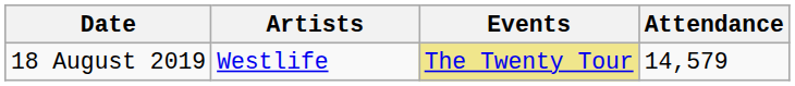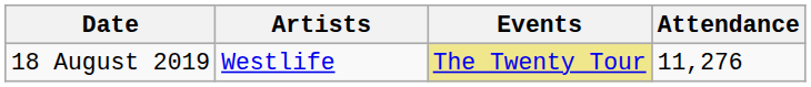18 August 2019 | Attendance: 14,579 -> 11,276
